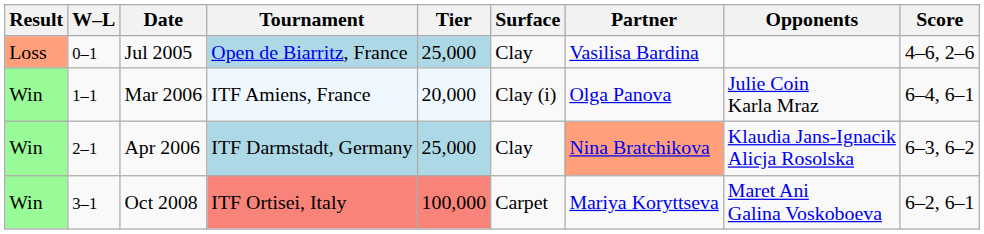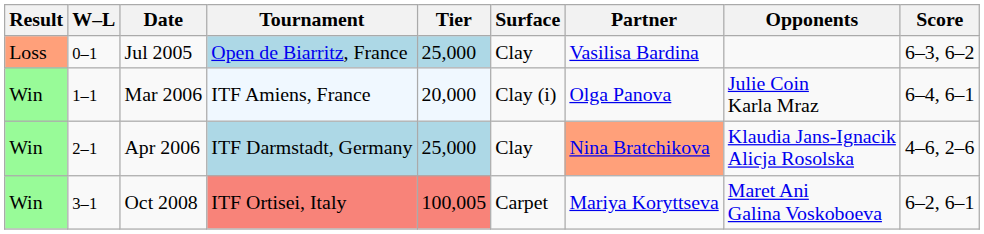Jul 2005 | Score: 4–6, 2–6 -> 6–3, 6–2
Apr 2006 | Score: 6–3, 6–2 -> 4–6, 2–6
Oct 2008 | Tier: 100,000 -> 100,005
